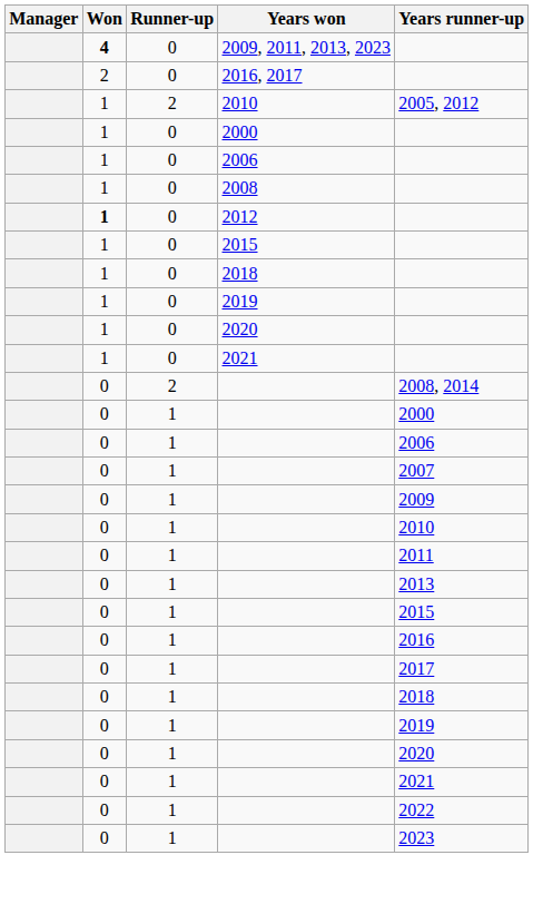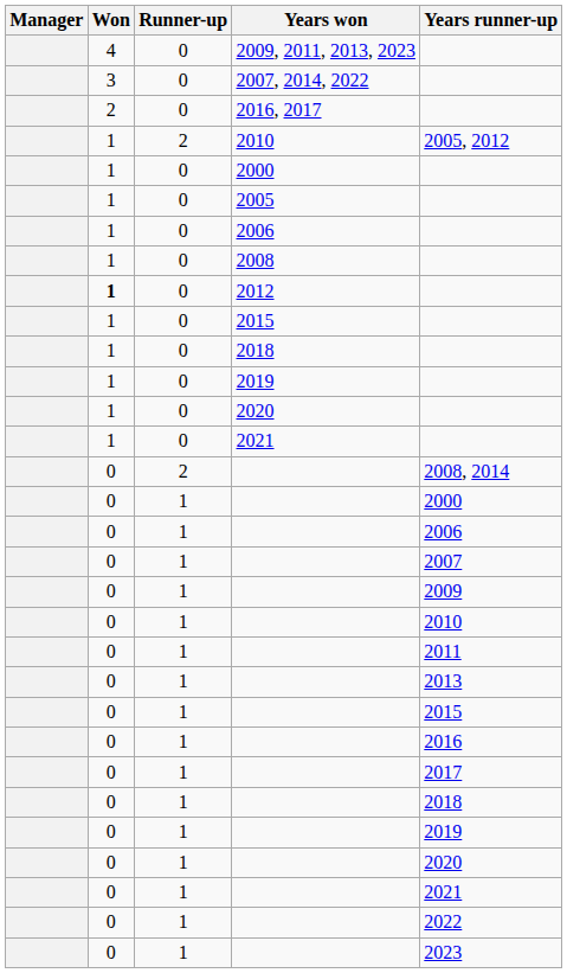2009, 2011, 2013, 2023 | Won: bold -> normal
+ row: 3 | 0 | 2007, 2014, 2022
+ row: 1 | 0 | 2005
